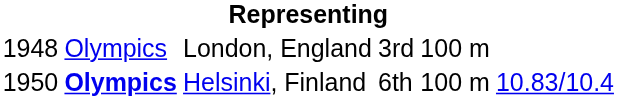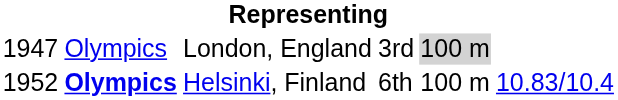London, England | column 1: 1948 -> 1947
London, England | column 5: no background -> lightgrey background
Helsinki, Finland | column 1: 1950 -> 1952
